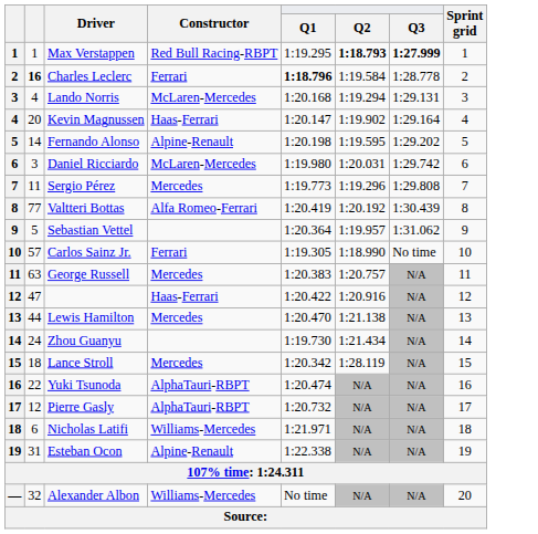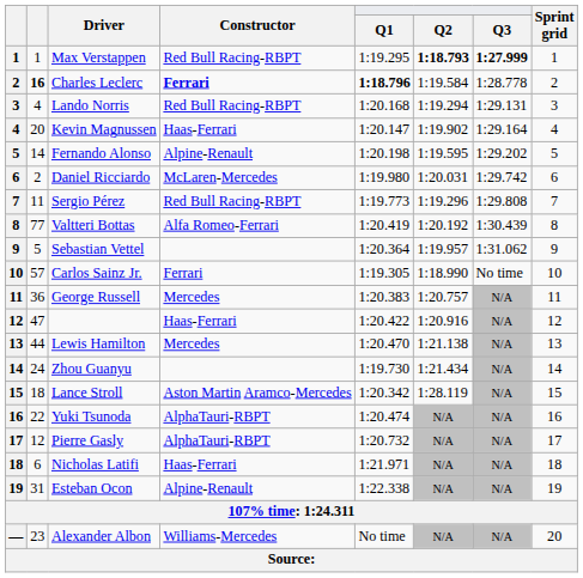Charles Leclerc | Constructor: normal -> bold
Lando Norris | Constructor: McLaren-Mercedes -> Red Bull Racing-RBPT
Daniel Ricciardo | column 2: 3 -> 2
Sergio Pérez | Constructor: Mercedes -> Red Bull Racing-RBPT
George Russell | column 2: 63 -> 36
Lance Stroll | Constructor: Mercedes -> Aston Martin Aramco-Mercedes
Nicholas Latifi | Constructor: Williams-Mercedes -> Haas-Ferrari
Alexander Albon | column 2: 32 -> 23
